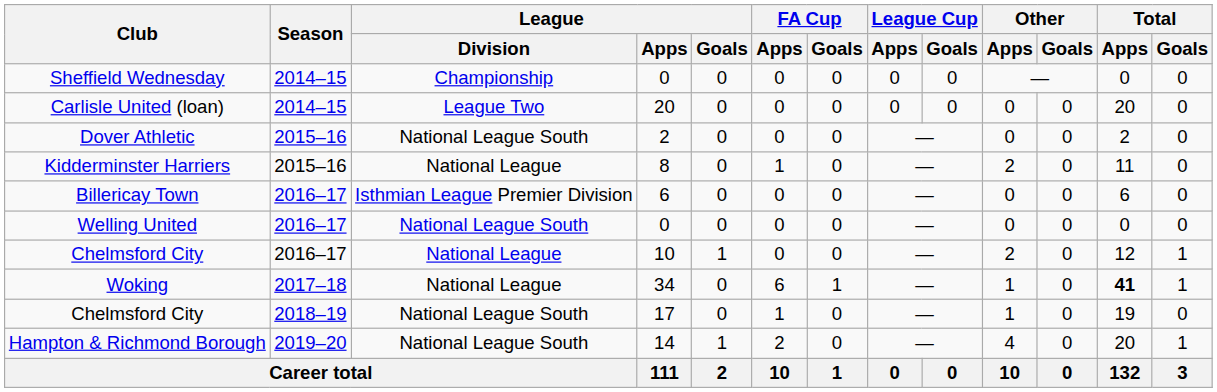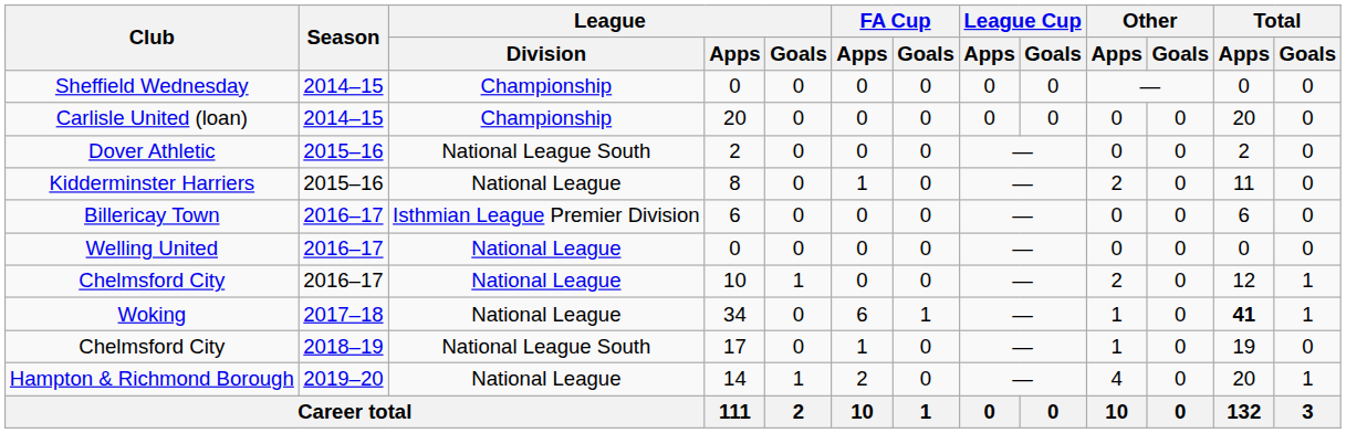Carlisle United (loan) | League / Division: League Two -> Championship
Welling United | League / Division: National League South -> National League
Hampton & Richmond Borough | League / Division: National League South -> National League
